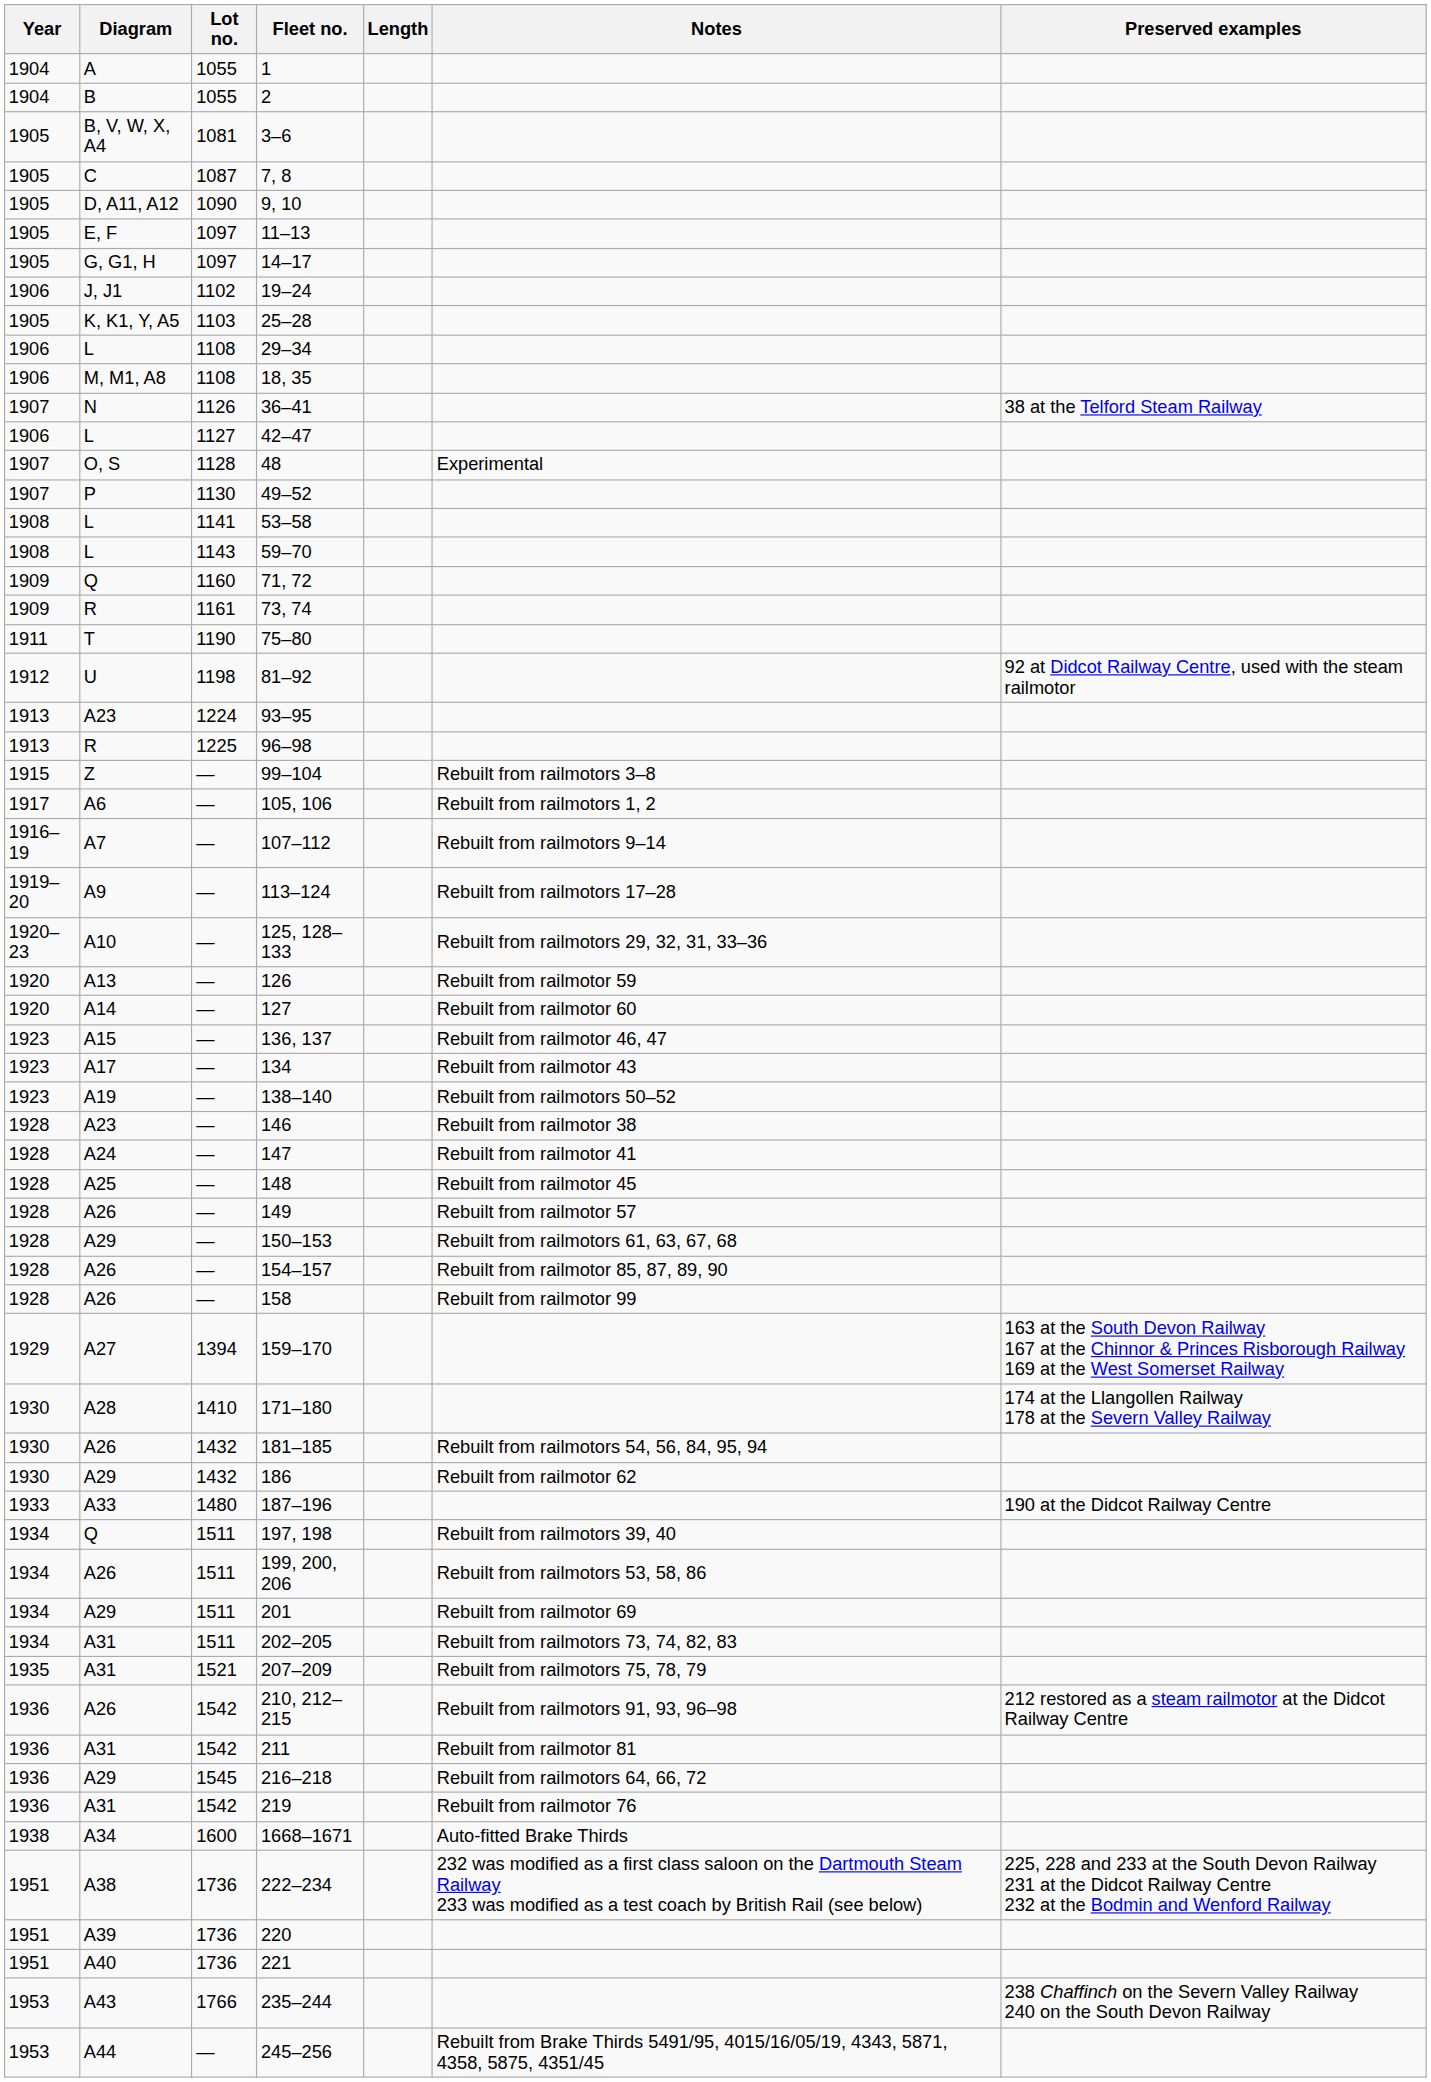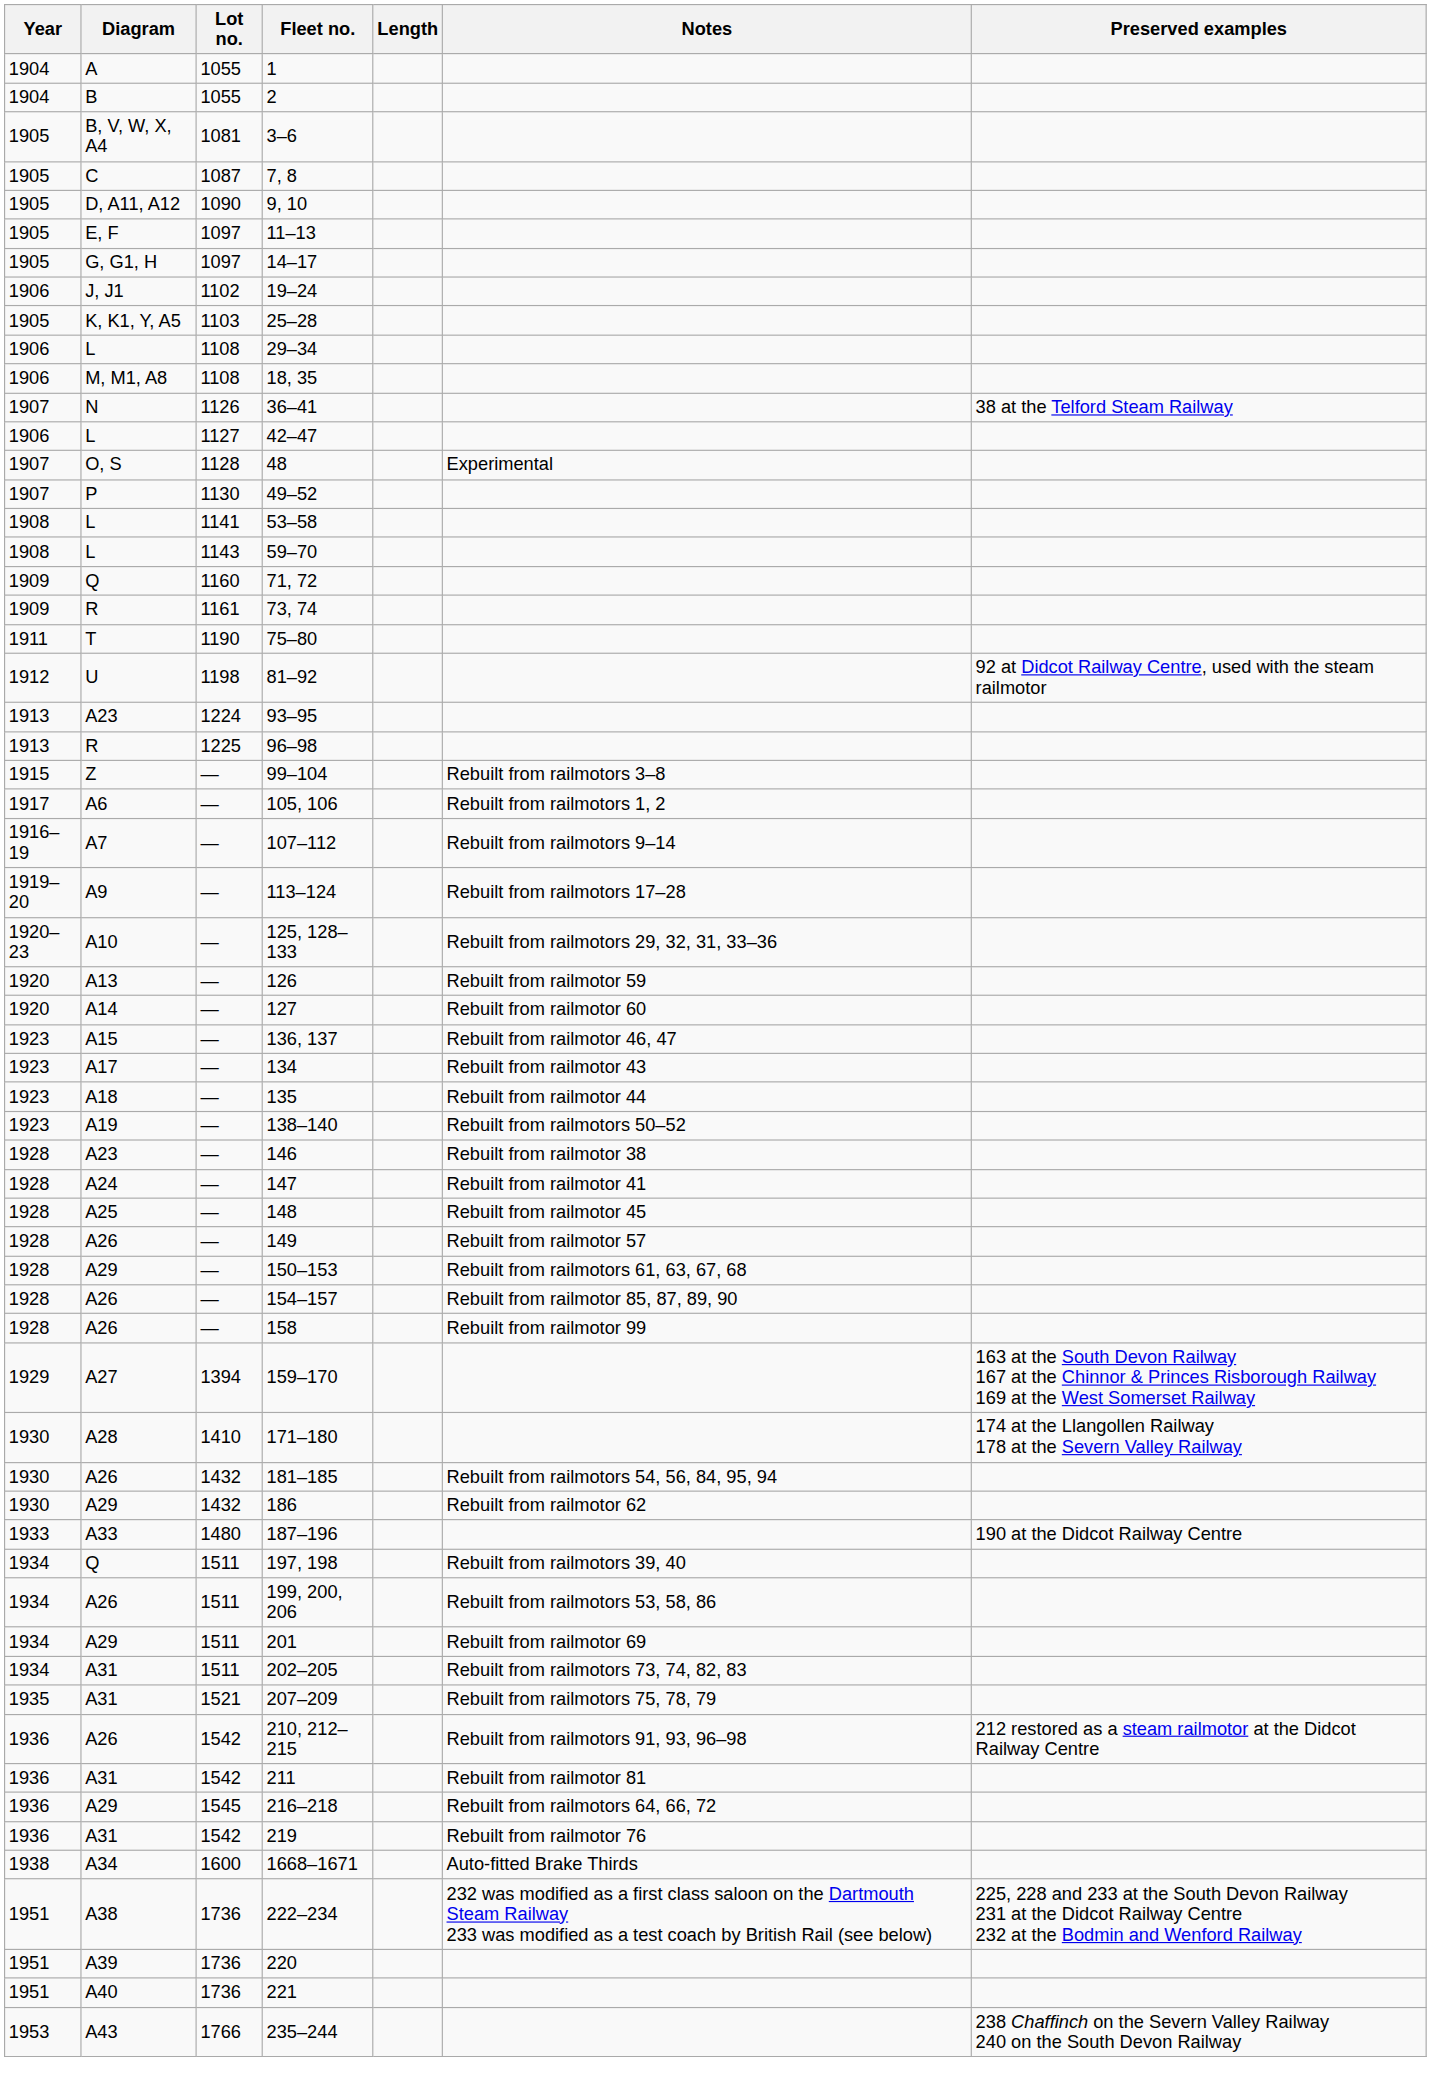+ row: 1923 | A18 | — | 135 | Rebuilt from railmotor 44
- row: 1953 | A44 | — | 245–256 | Rebuilt from Brake Thirds 5491/95, 4015/16/05/19, 4343, 5871, 4358, 5875, 4351/45
